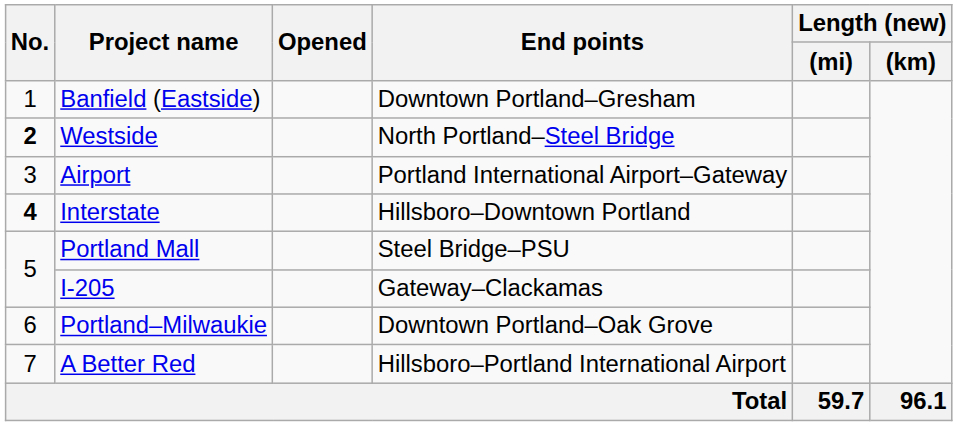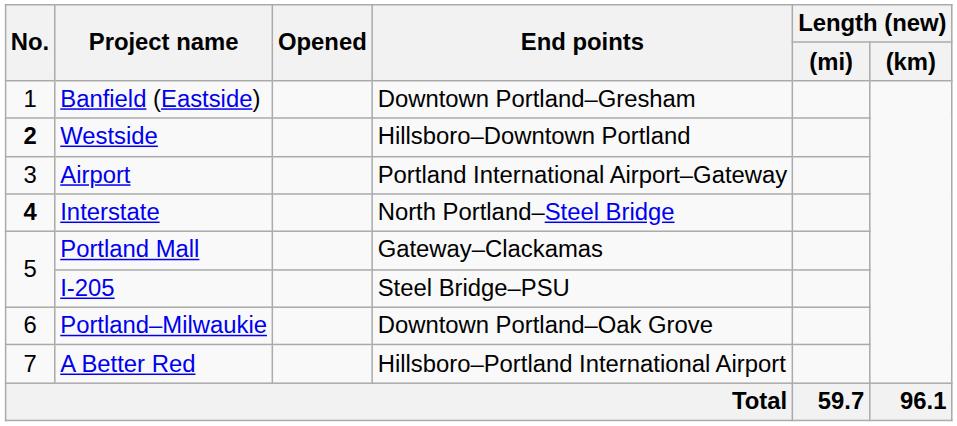Westside | End points: North Portland–Steel Bridge -> Hillsboro–Downtown Portland
Interstate | End points: Hillsboro–Downtown Portland -> North Portland–Steel Bridge
Portland Mall | End points: Steel Bridge–PSU -> Gateway–Clackamas
I-205 | End points: Gateway–Clackamas -> Steel Bridge–PSU
